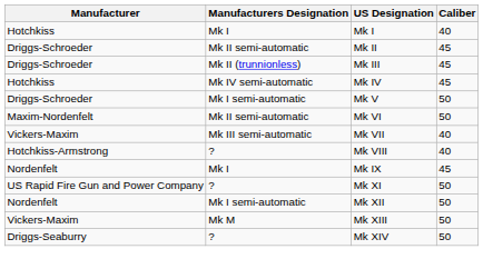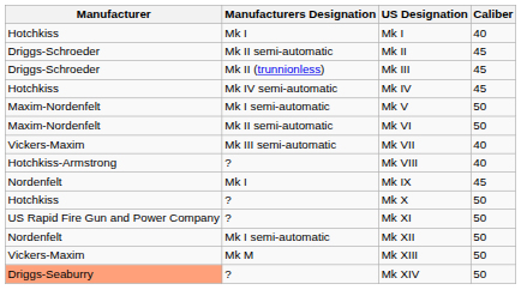Mk V | Manufacturer: Driggs-Schroeder -> Maxim-Nordenfelt
+ row: Hotchkiss | ? | Mk X | 50
Mk XIV | Manufacturer: no background -> lightsalmon background
